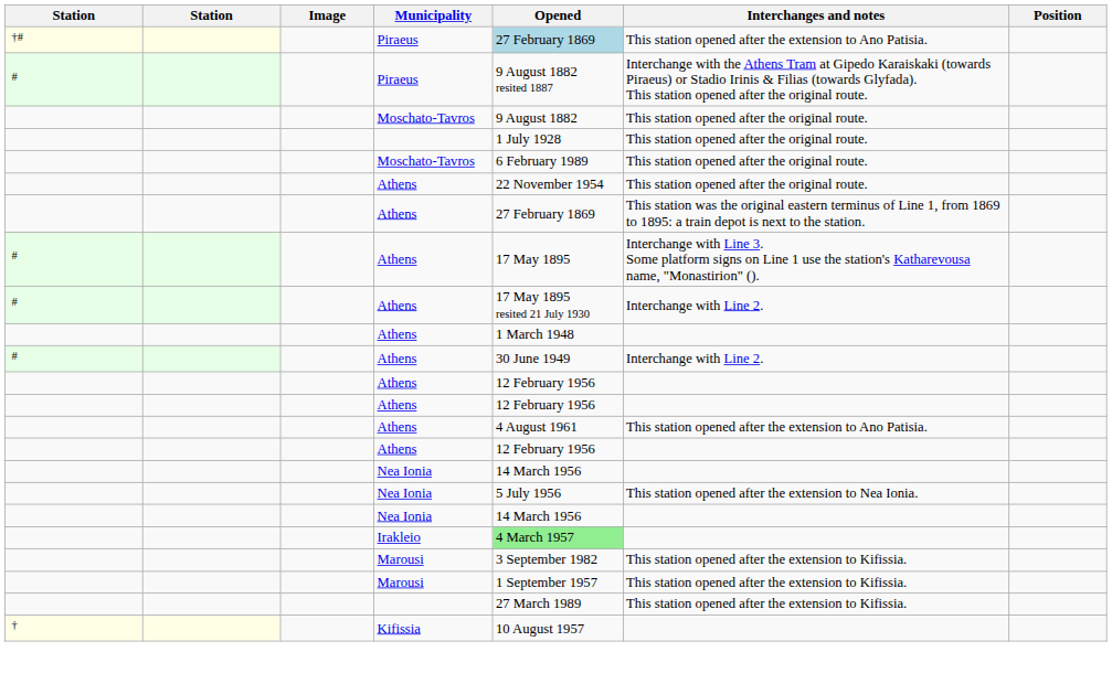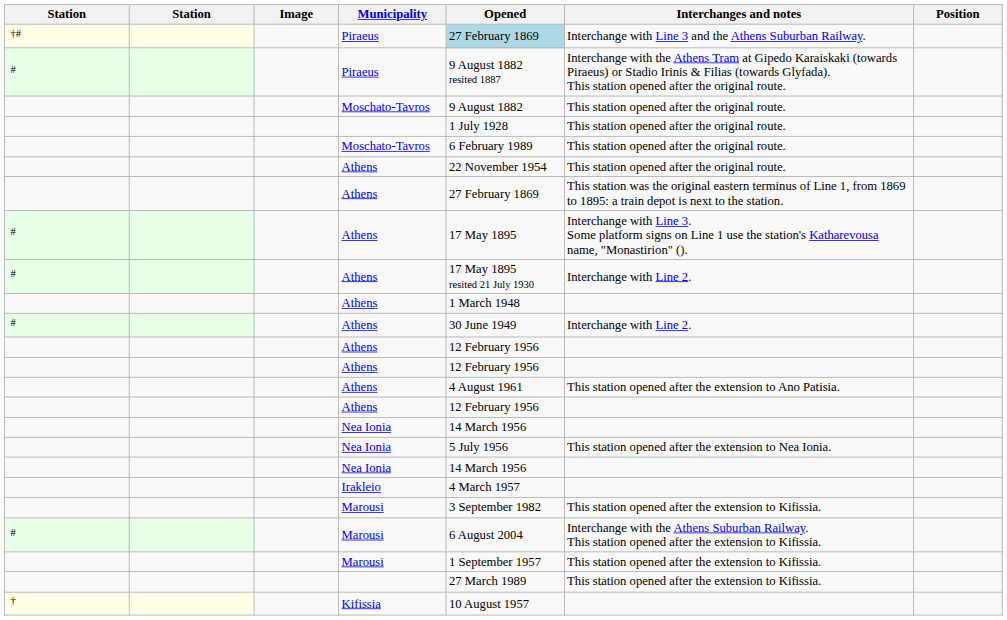†# / Piraeus | Interchanges and notes: This station opened after the extension to Ano Patisia. -> Interchange with Line 3 and the Athens Suburban Railway.
Irakleio | Opened: lightgreen background -> no background
+ row: # | Marousi | 6 August 2004 | Interchange with the Athens Suburban Railway. This station opened after the extension to Kifissia.
